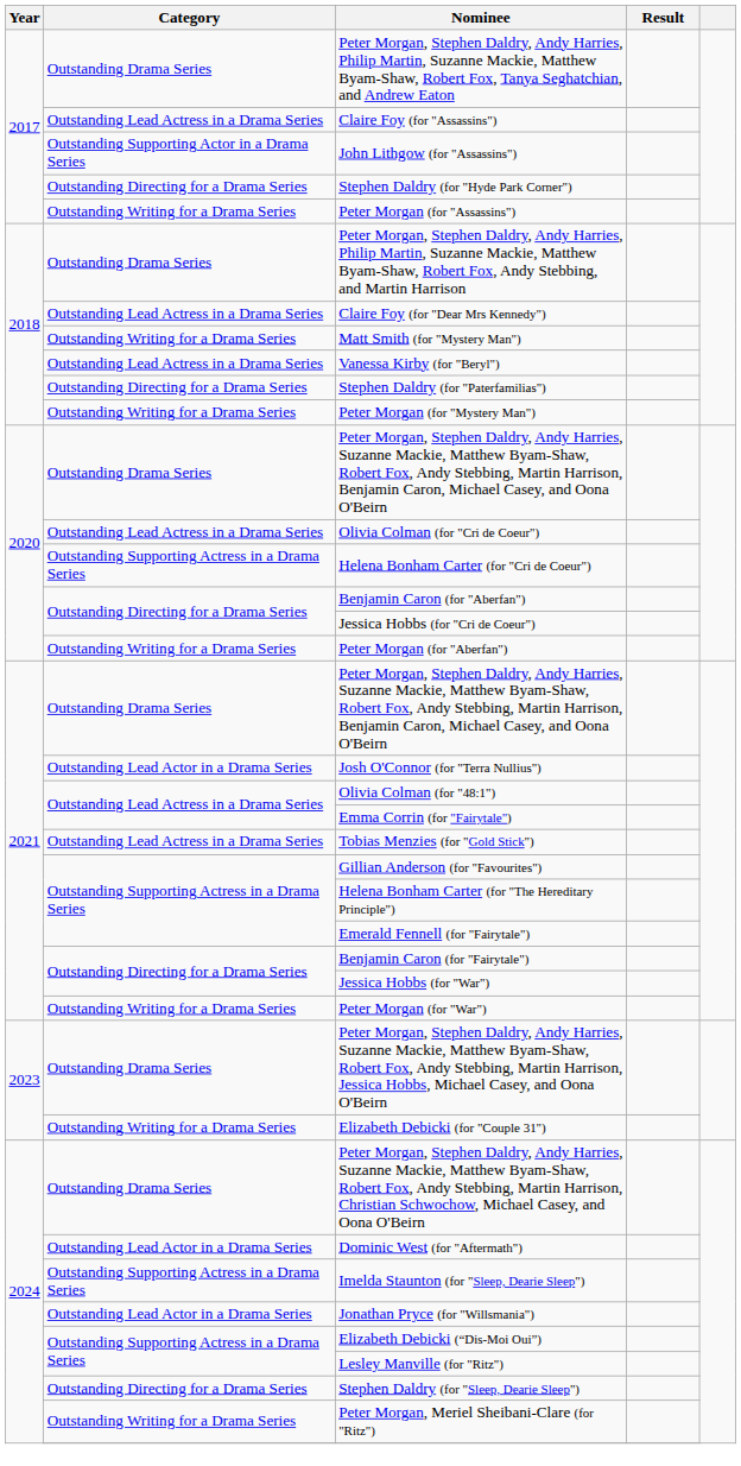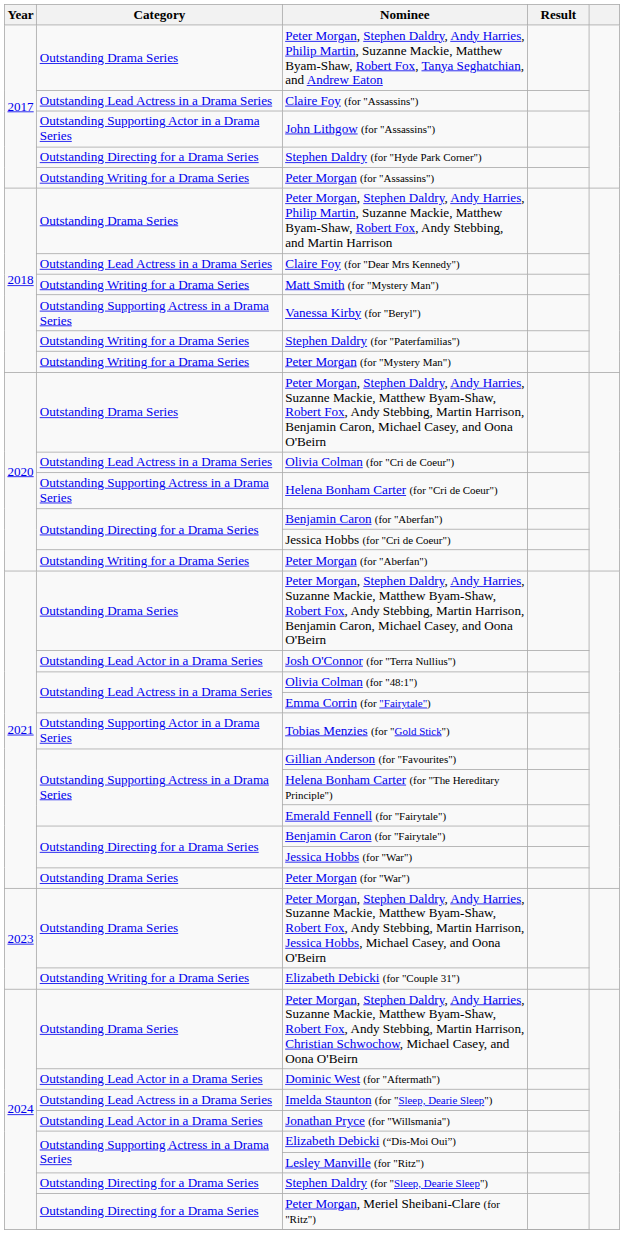Vanessa Kirby (for "Beryl") | Category: Outstanding Lead Actress in a Drama Series -> Outstanding Supporting Actress in a Drama Series
Stephen Daldry (for "Paterfamilias") | Category: Outstanding Directing for a Drama Series -> Outstanding Writing for a Drama Series
Tobias Menzies (for "Gold Stick") | Category: Outstanding Lead Actress in a Drama Series -> Outstanding Supporting Actor in a Drama Series
Peter Morgan (for "War") | Category: Outstanding Writing for a Drama Series -> Outstanding Drama Series
Imelda Staunton (for "Sleep, Dearie Sleep") | Category: Outstanding Supporting Actress in a Drama Series -> Outstanding Lead Actress in a Drama Series
Peter Morgan, Meriel Sheibani-Clare (for "Ritz") | Category: Outstanding Writing for a Drama Series -> Outstanding Directing for a Drama Series
